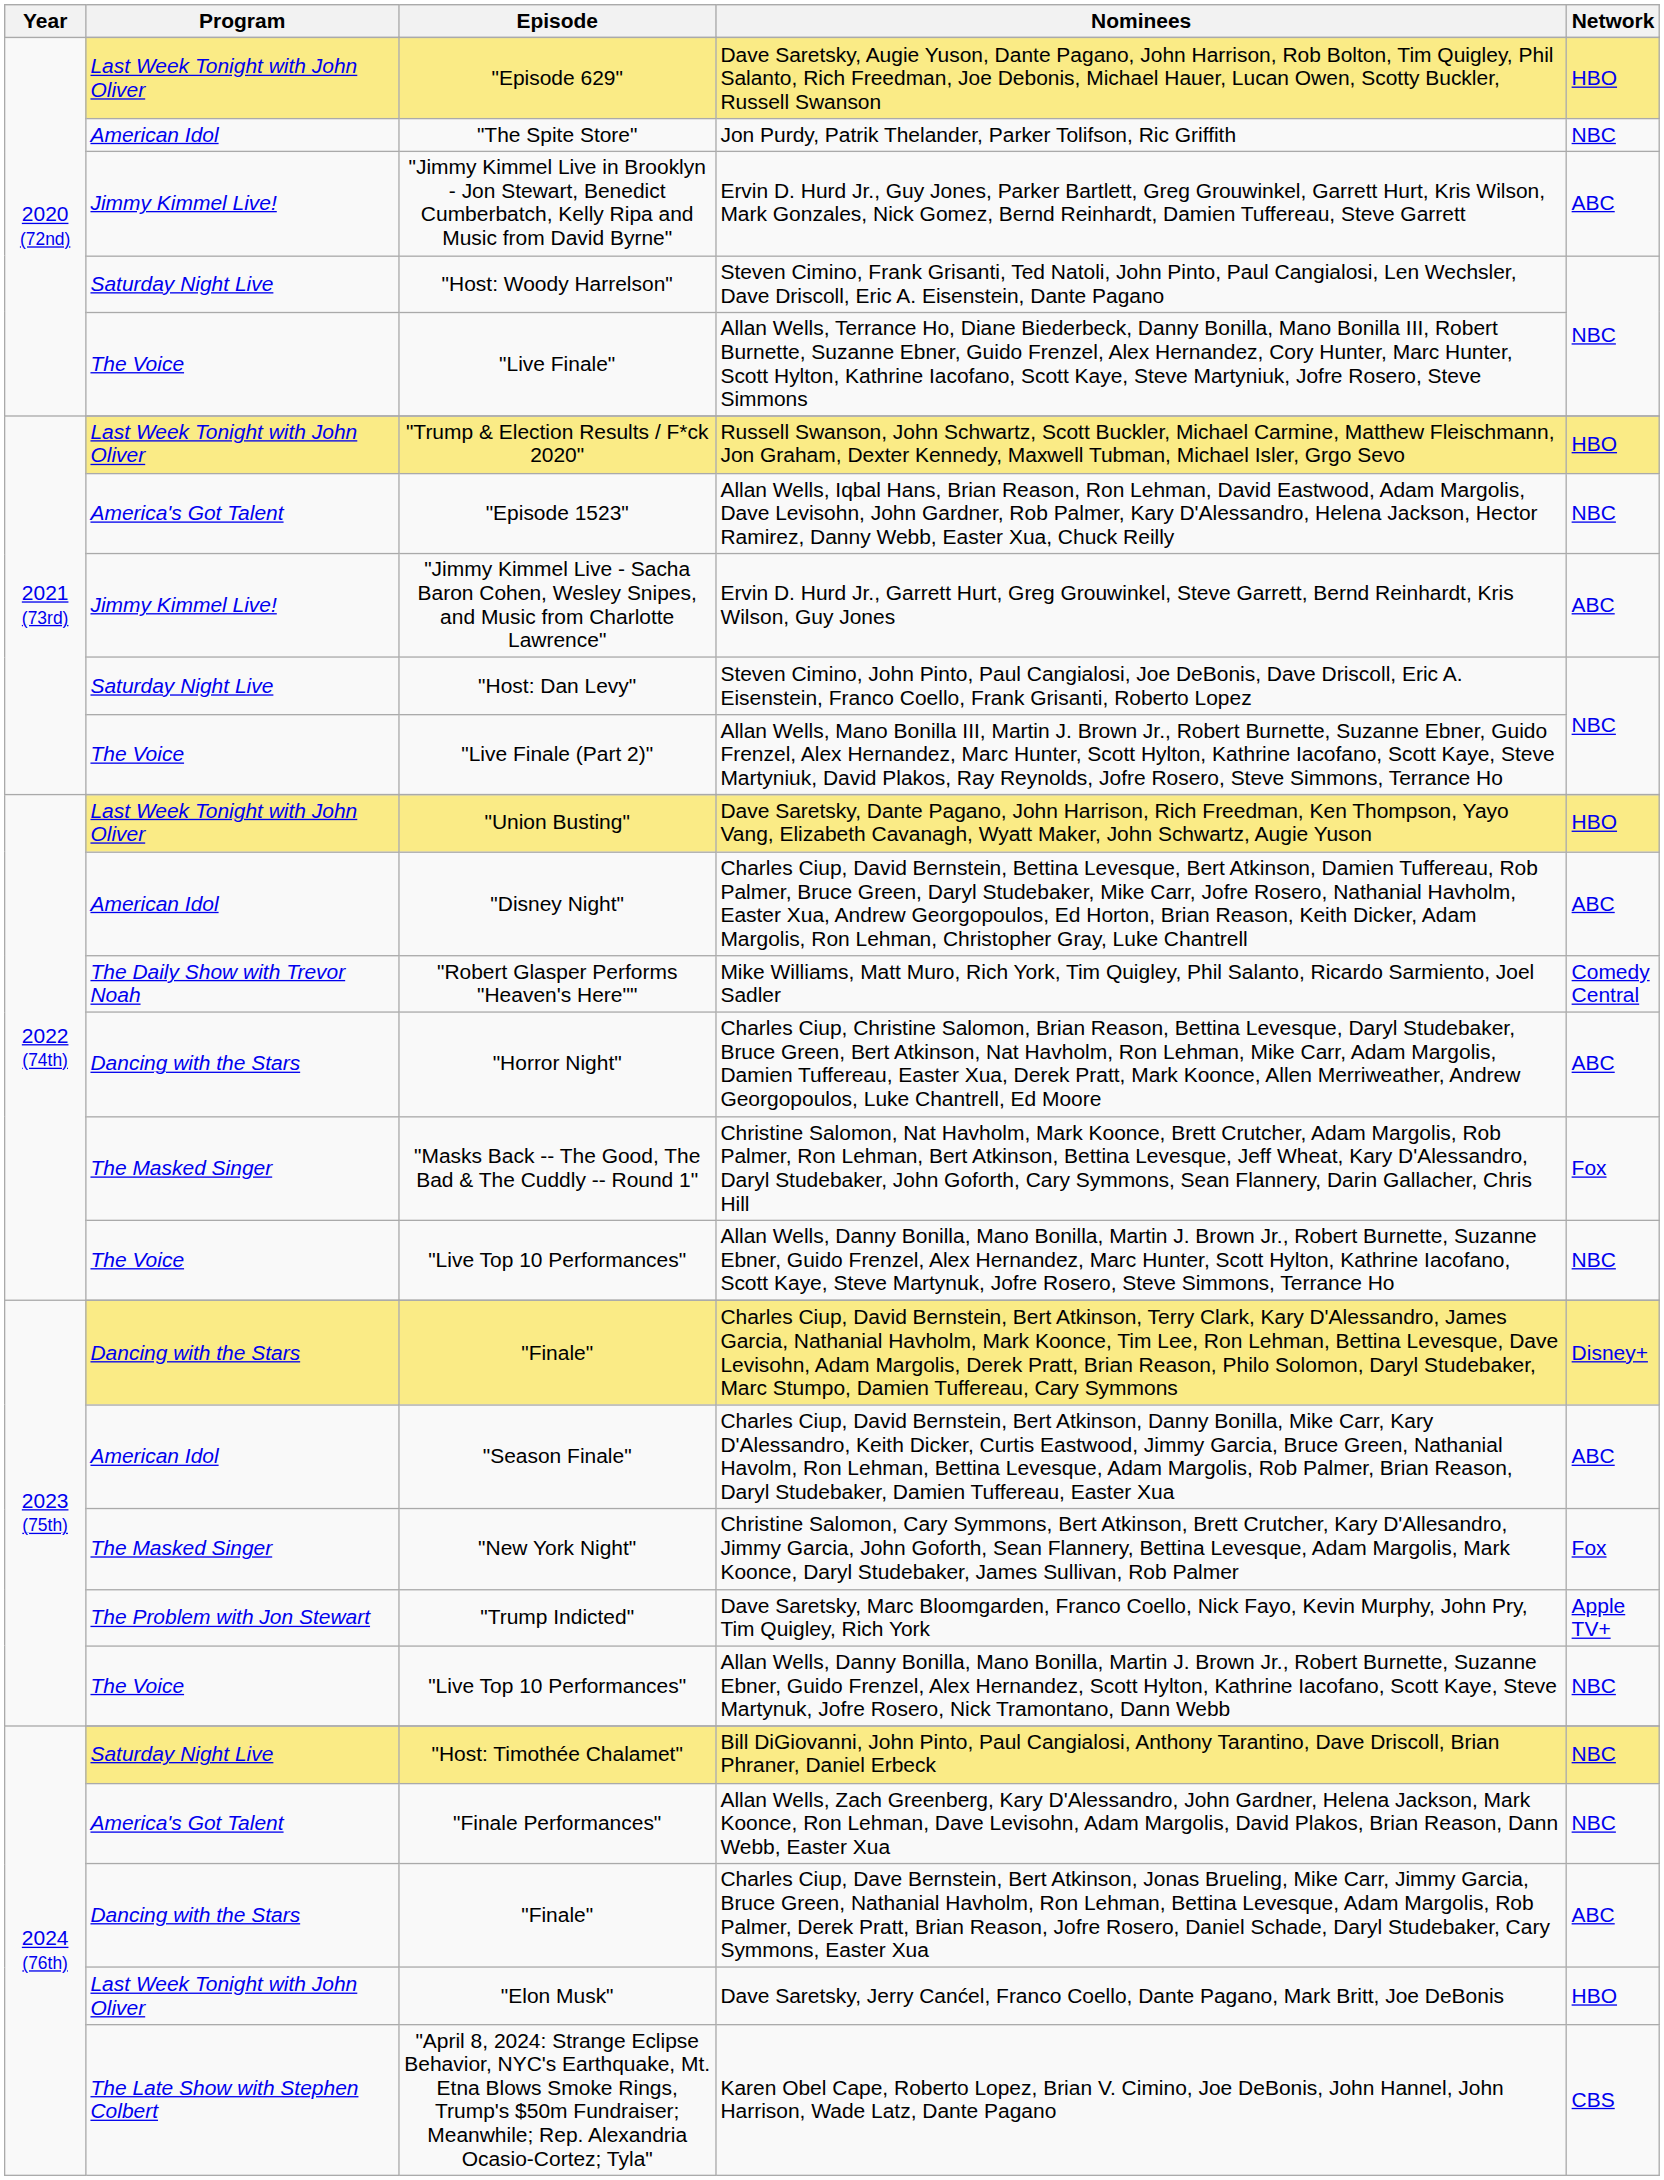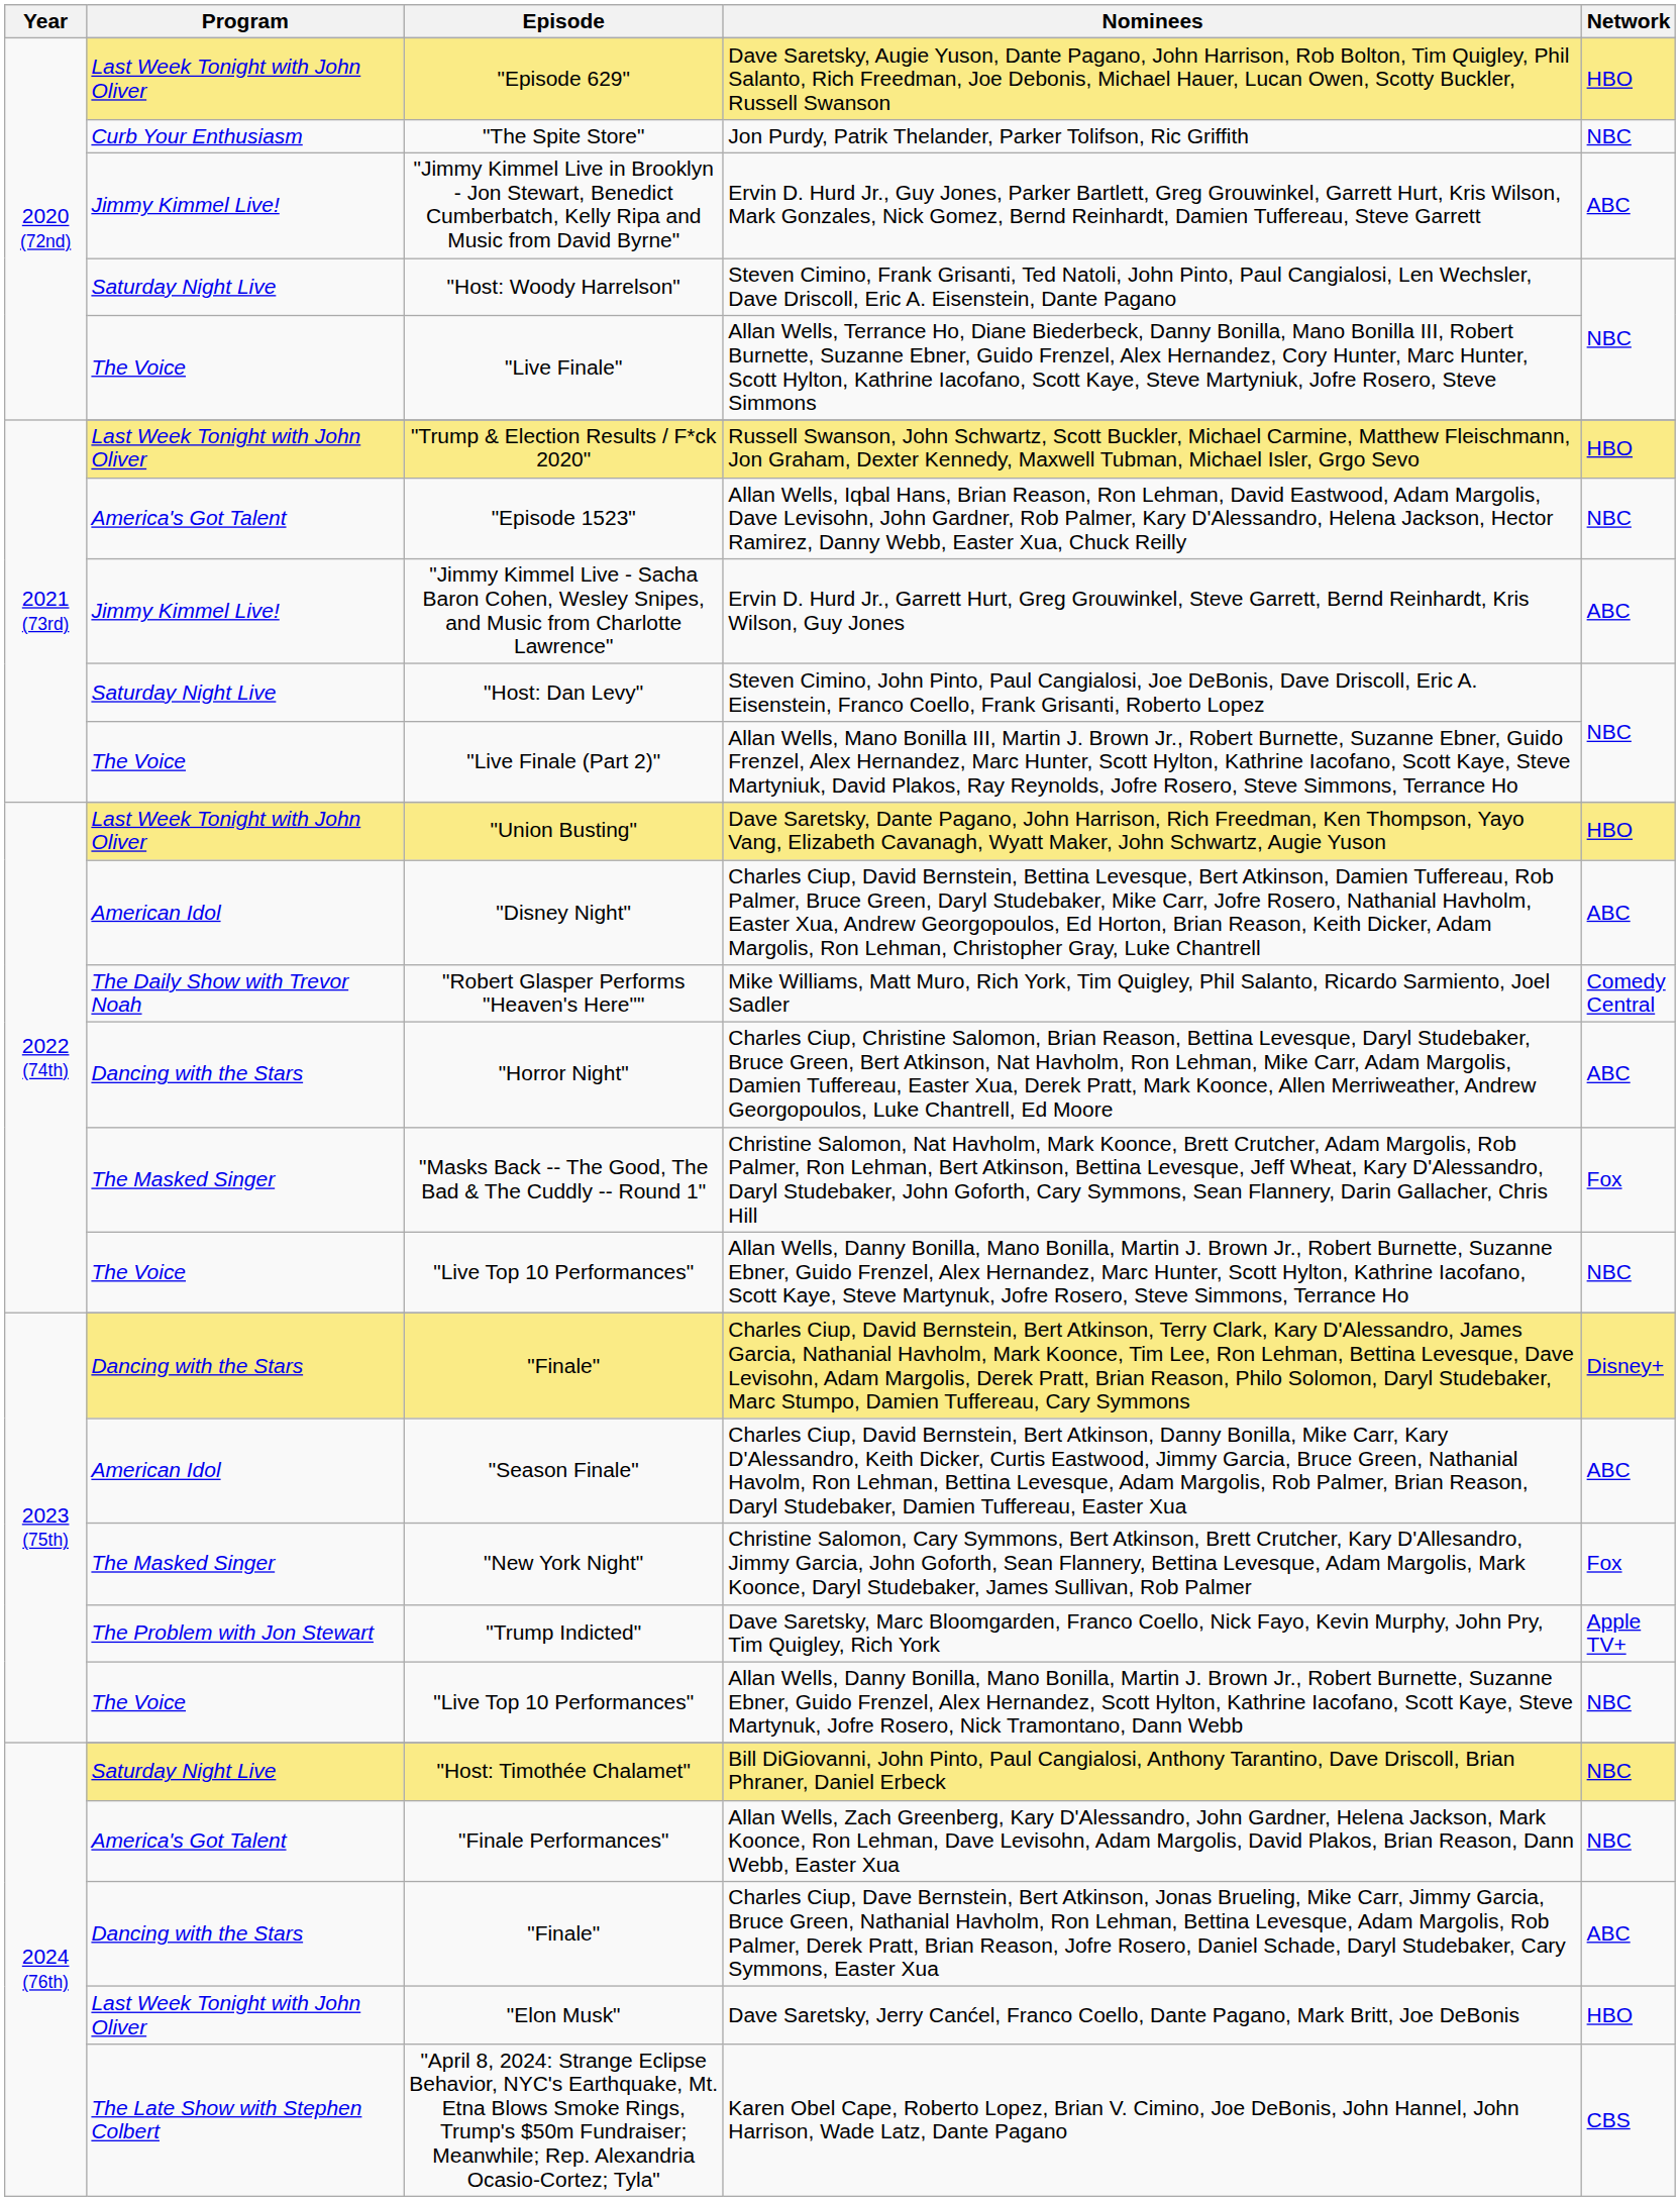Jon Purdy, Patrik Thelander, Parker Tolifson, Ric Griffith | Program: American Idol -> Curb Your Enthusiasm
